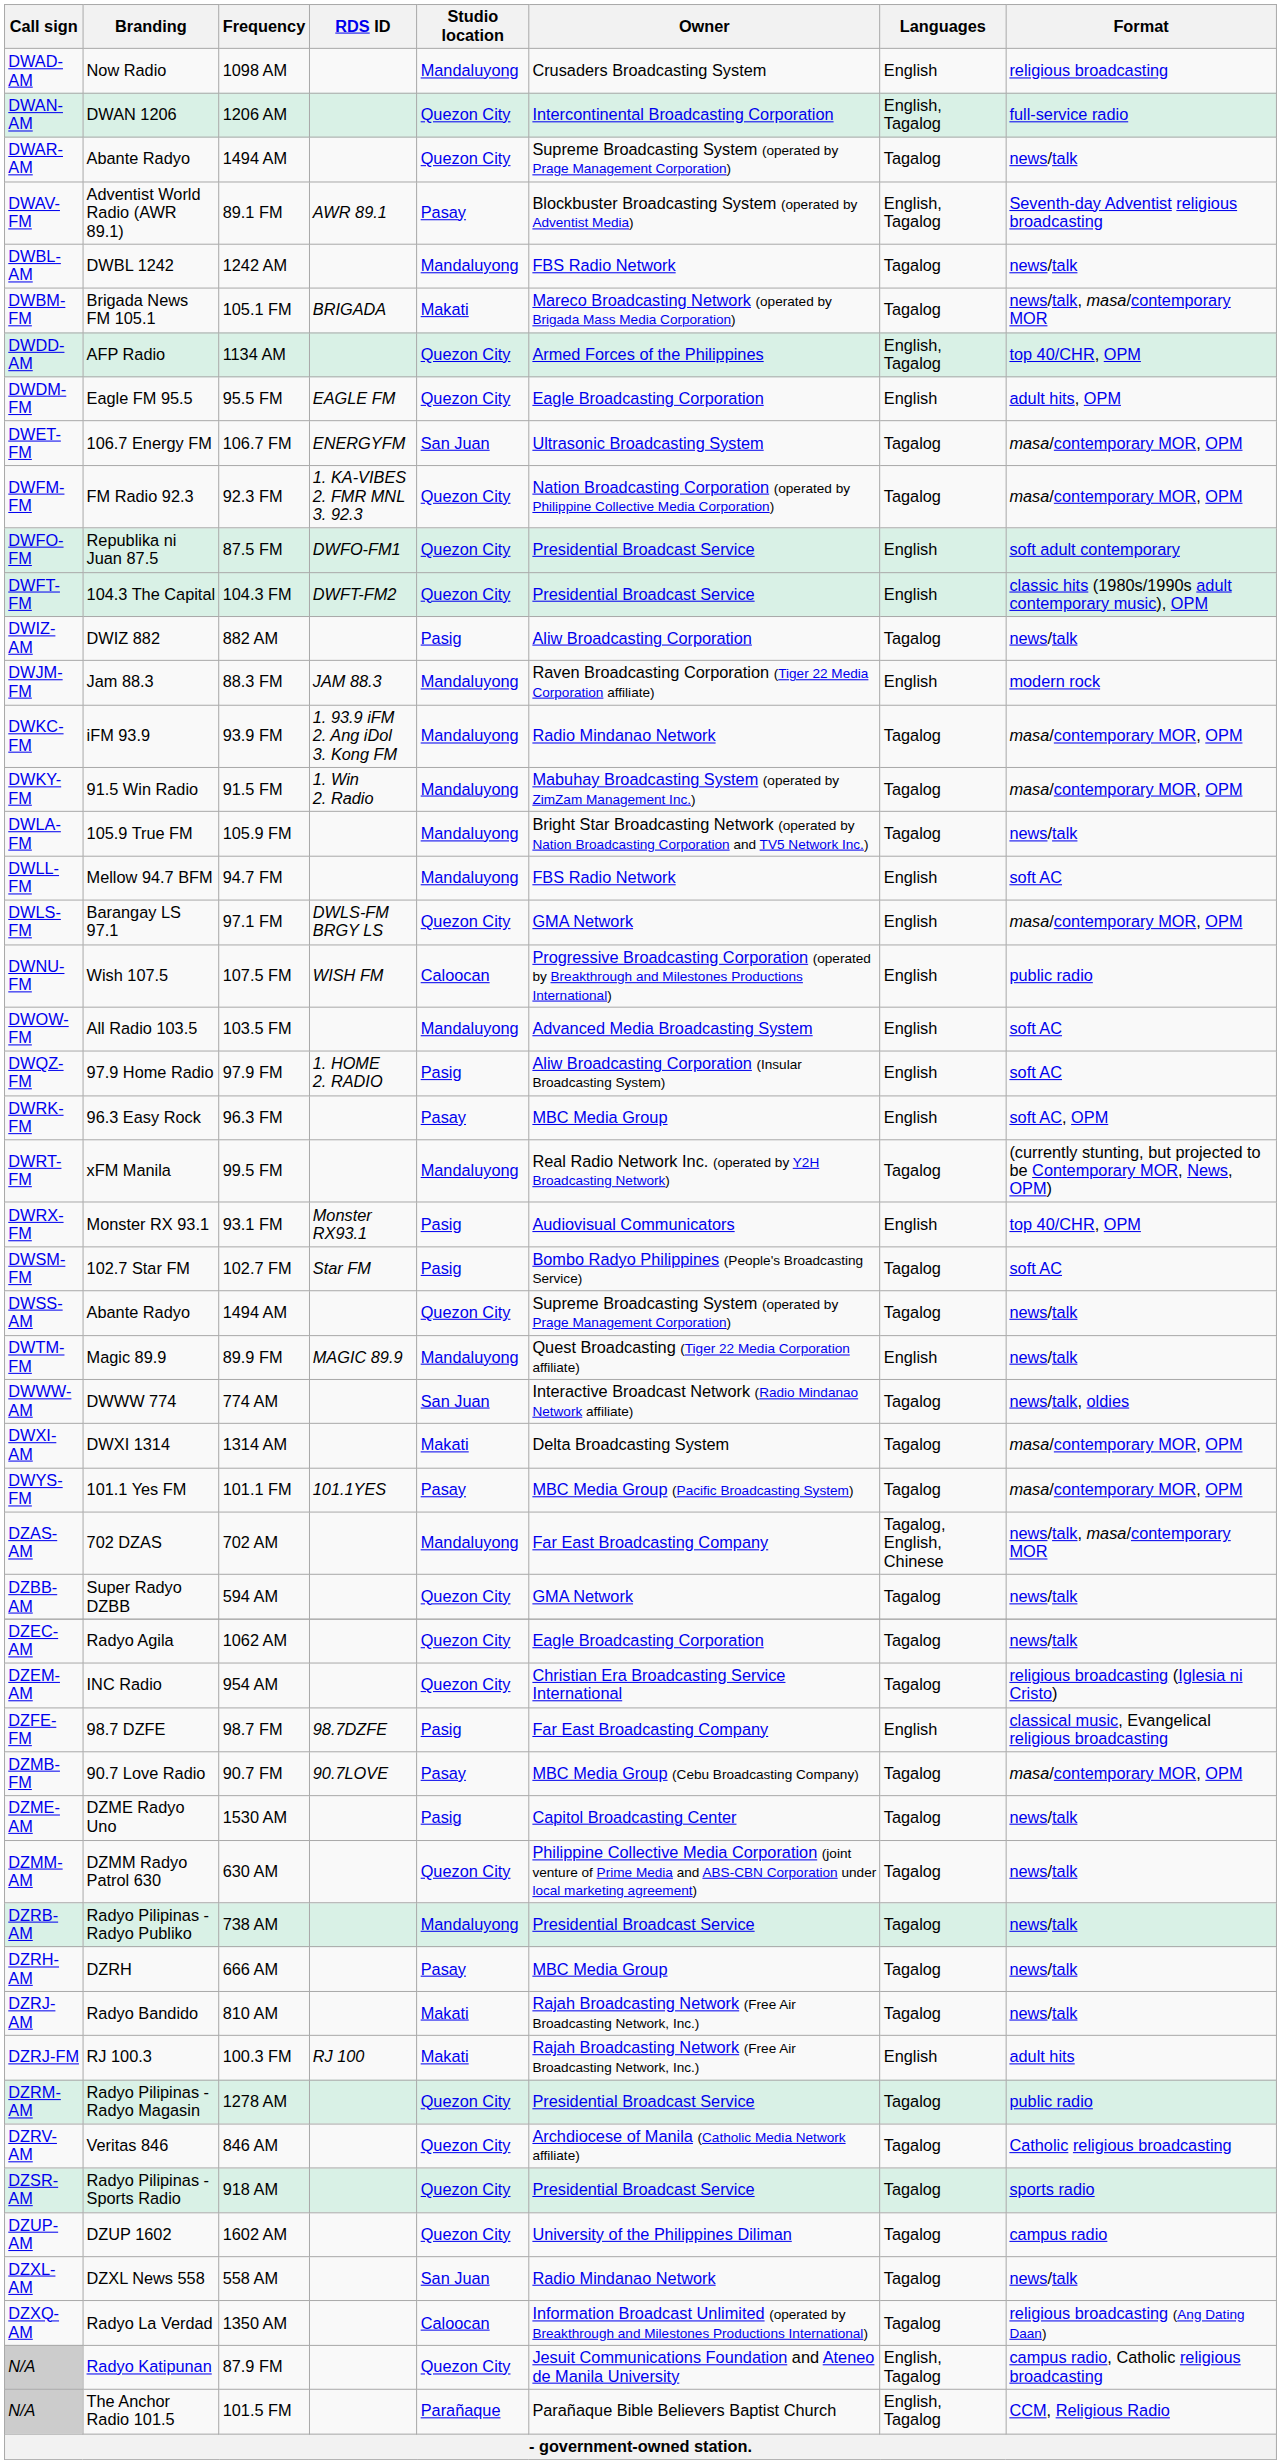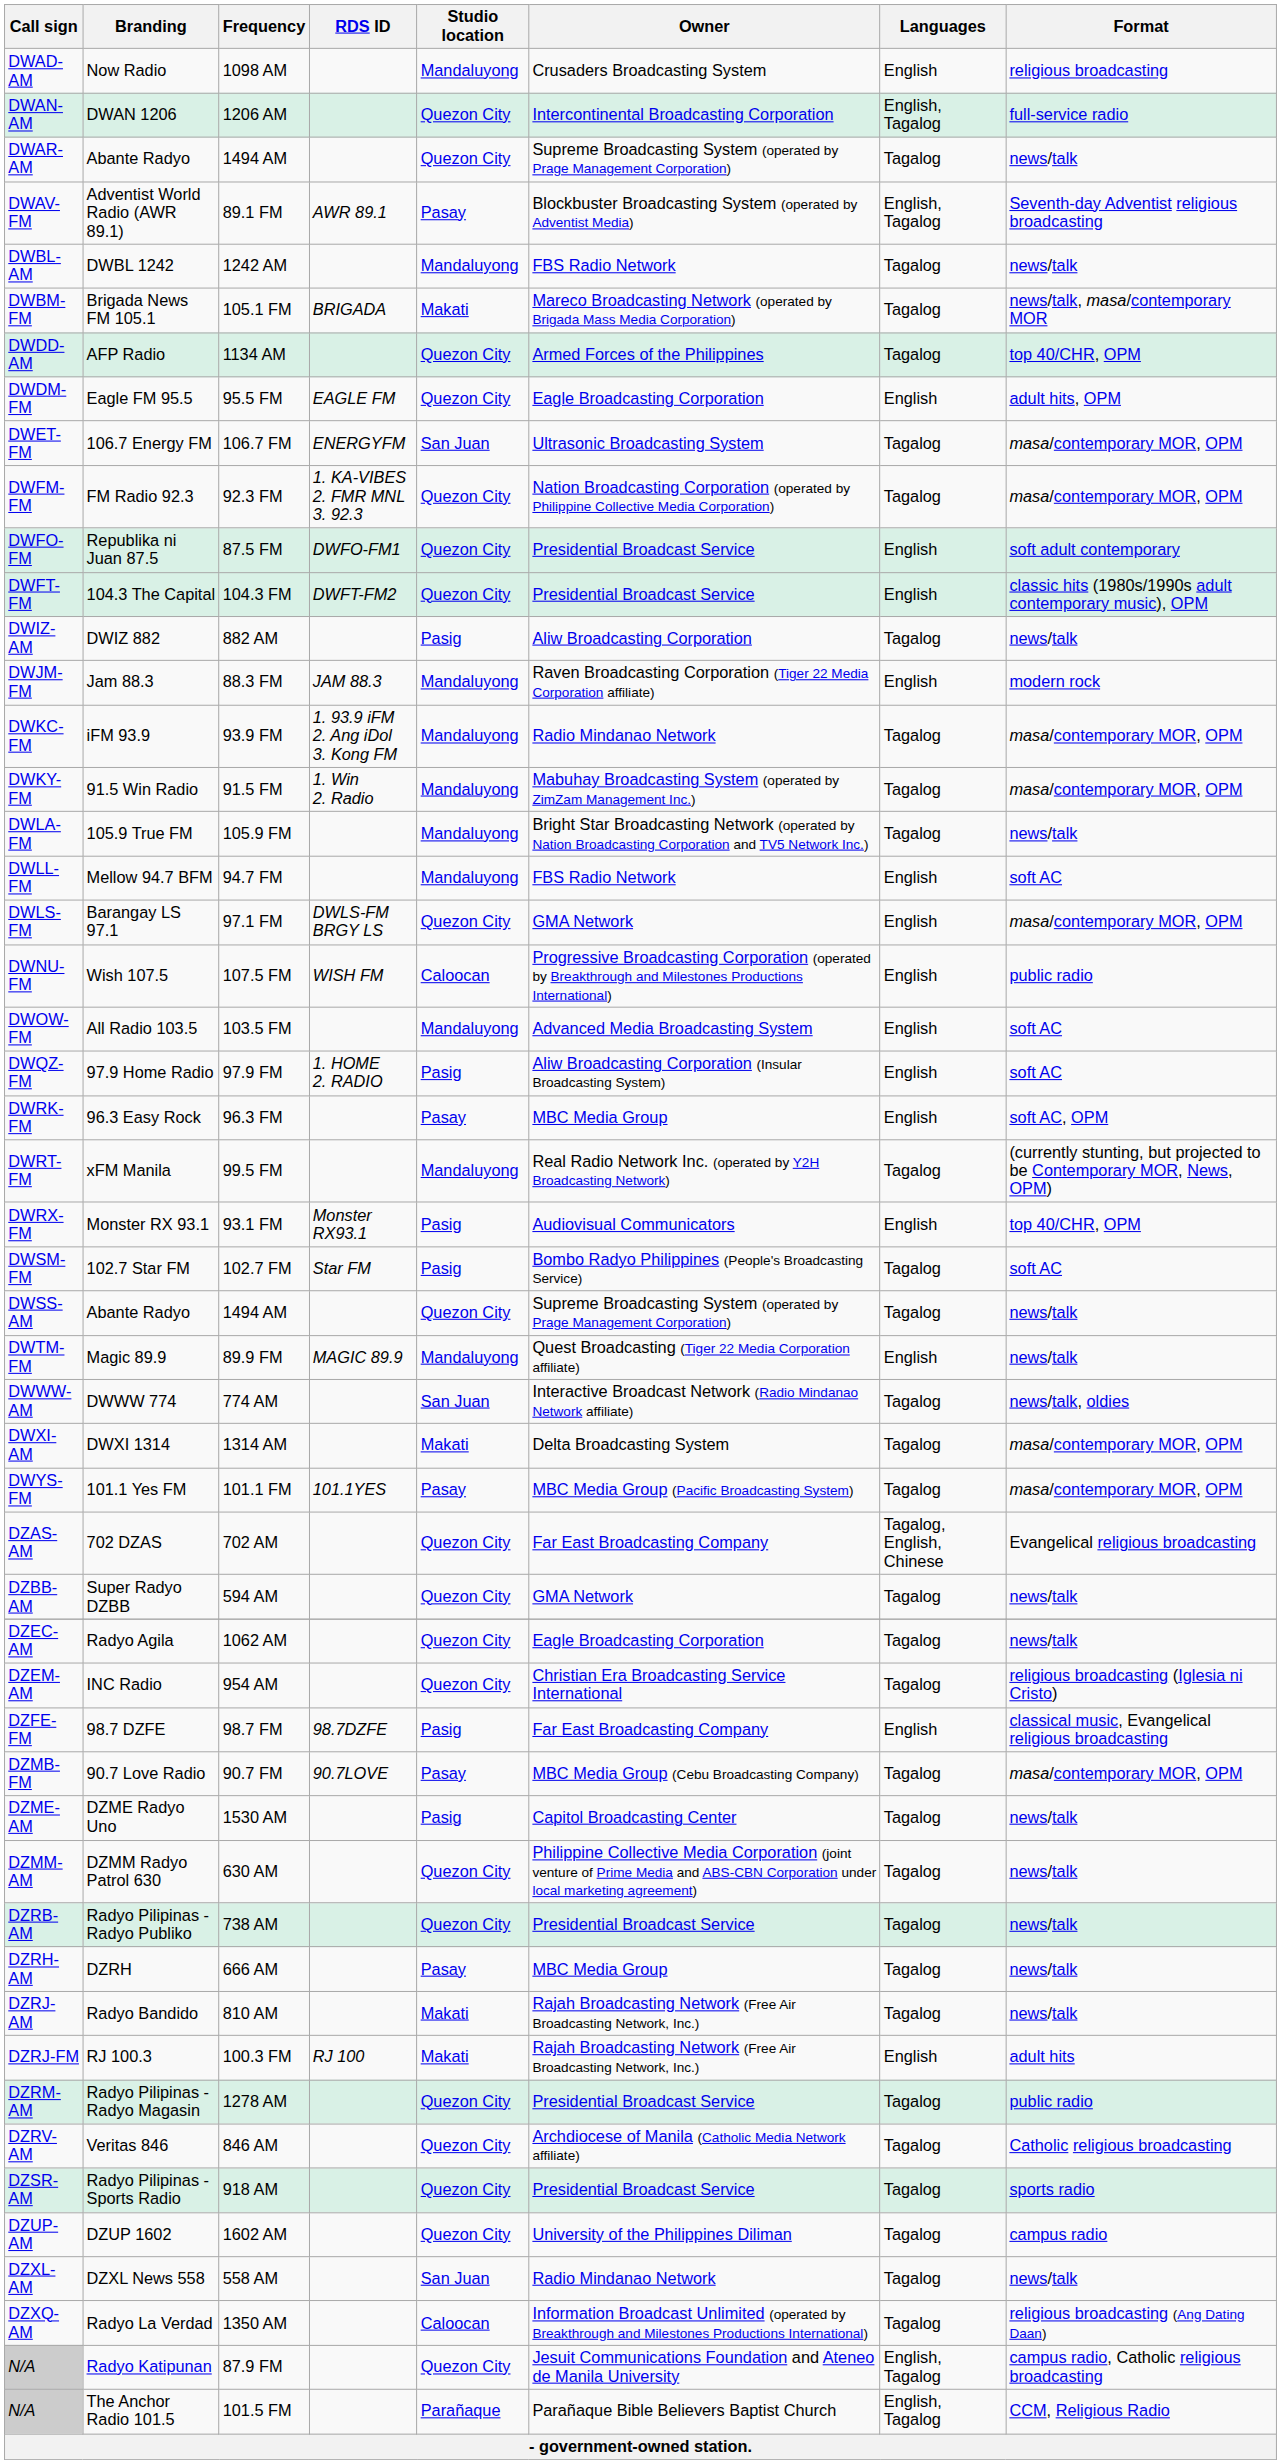DWDD-AM | Languages: English, Tagalog -> Tagalog
DZAS-AM | Studio location: Mandaluyong -> Quezon City
DZAS-AM | Format: news/talk, masa/contemporary MOR -> Evangelical religious broadcasting
DZRB-AM | Studio location: Mandaluyong -> Quezon City
